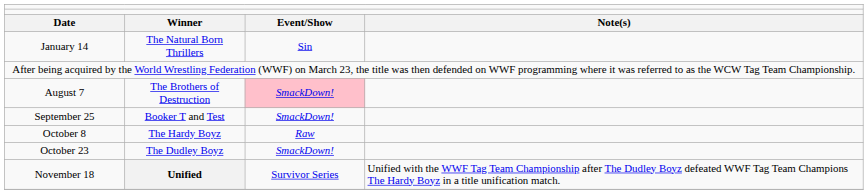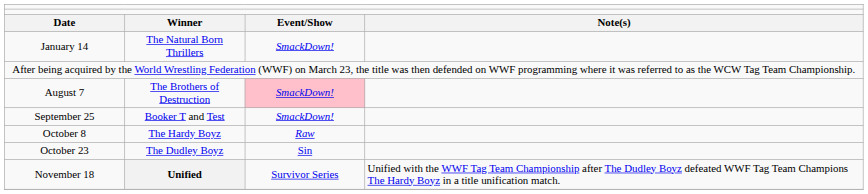January 14 | column 3: Sin -> SmackDown!
October 23 | column 3: SmackDown! -> Sin
